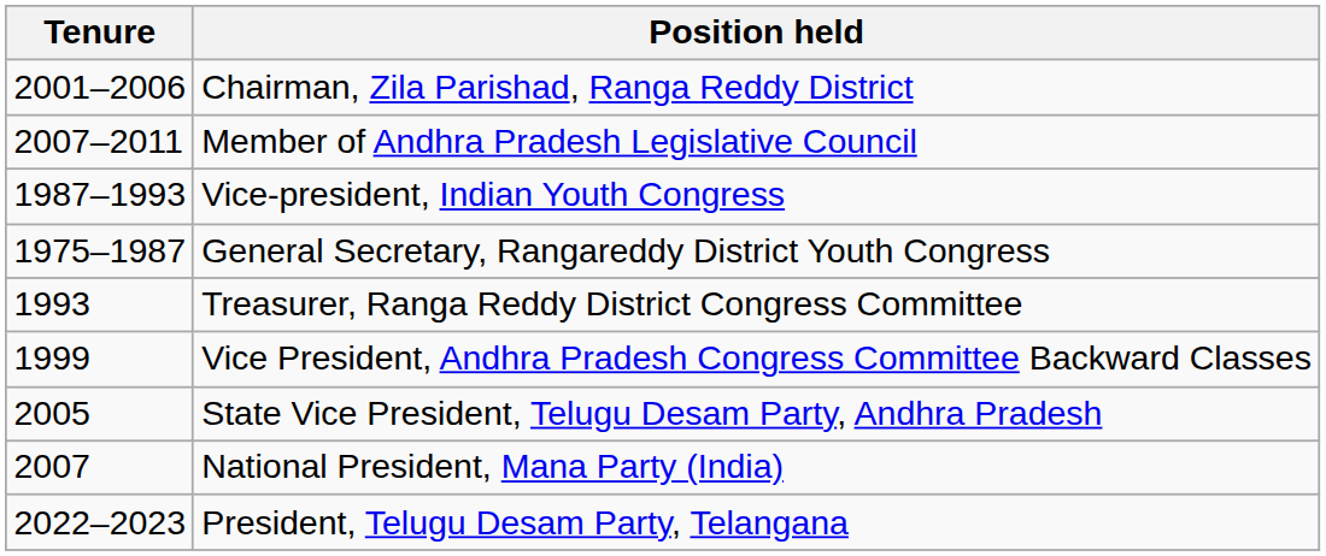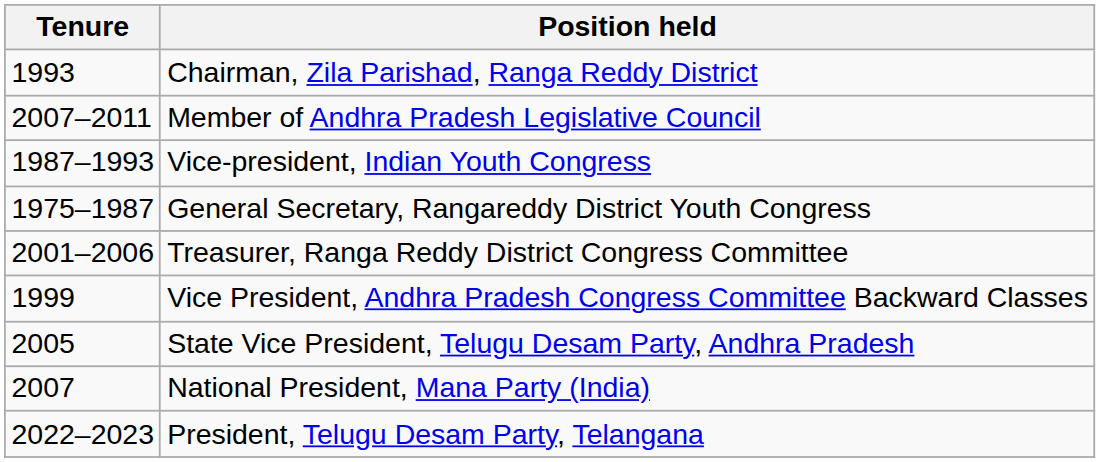Chairman, Zila Parishad, Ranga Reddy District | Tenure: 2001–2006 -> 1993
Treasurer, Ranga Reddy District Congress Committee | Tenure: 1993 -> 2001–2006
